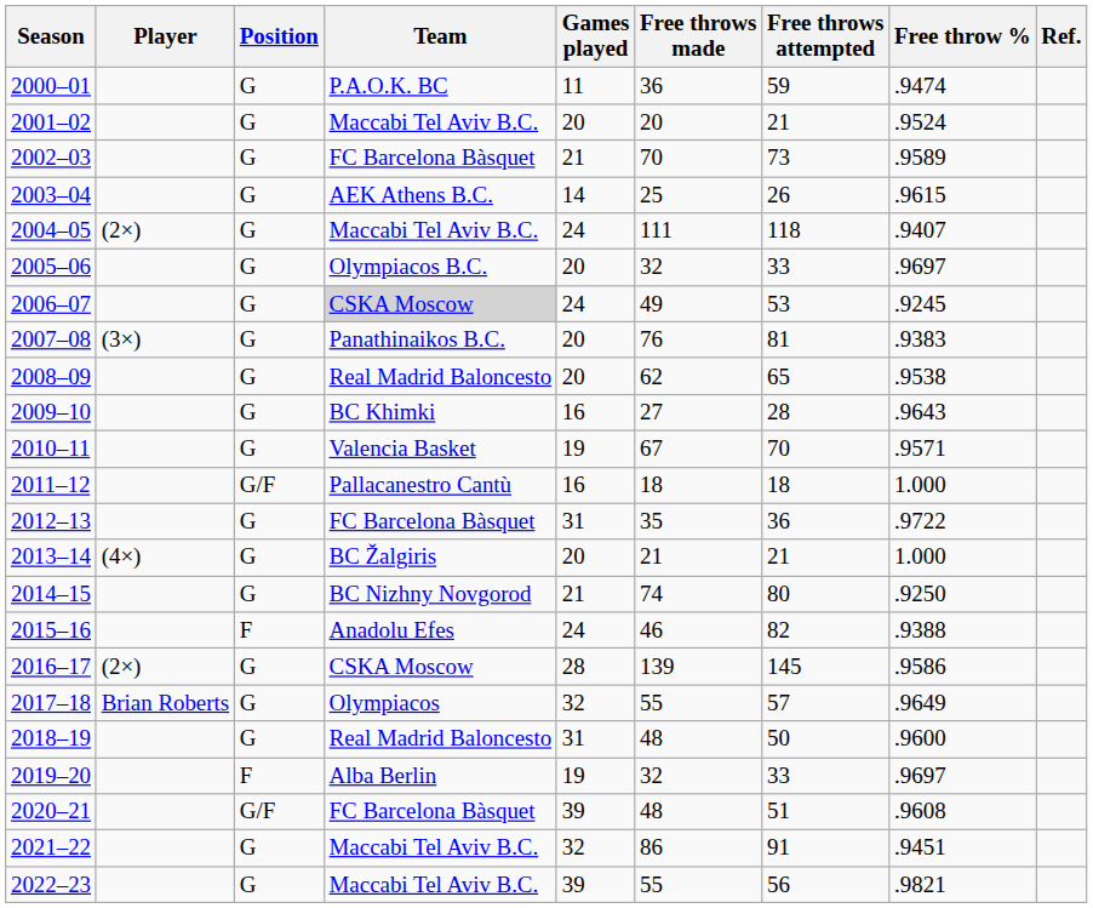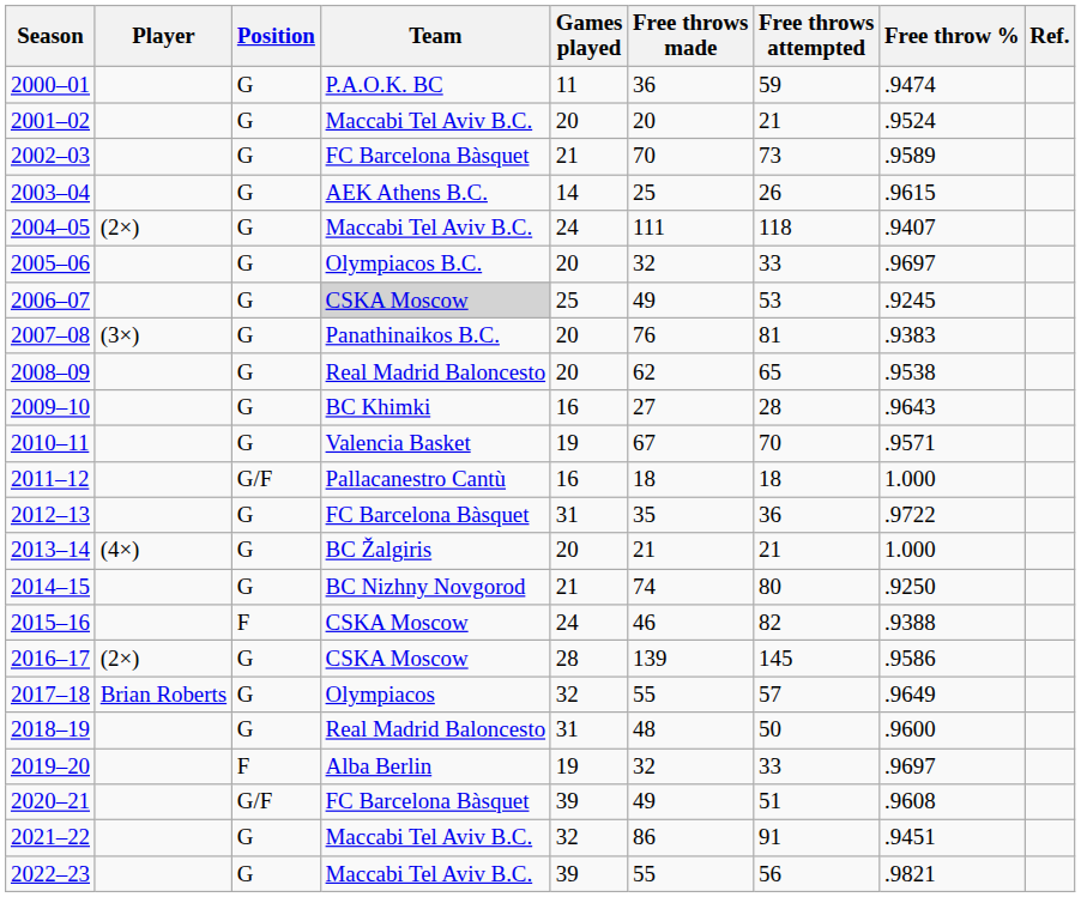2006–07 | Games played: 24 -> 25
2015–16 | Team: Anadolu Efes -> CSKA Moscow
2020–21 | Free throws made: 48 -> 49
